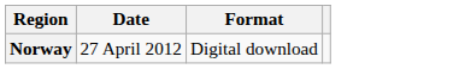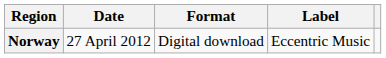+ column: Label | Eccentric Music
